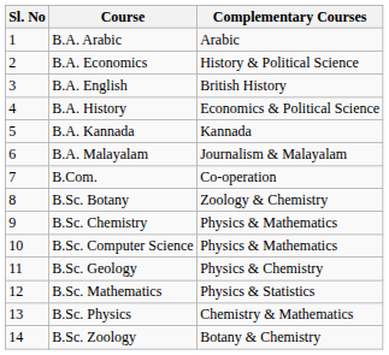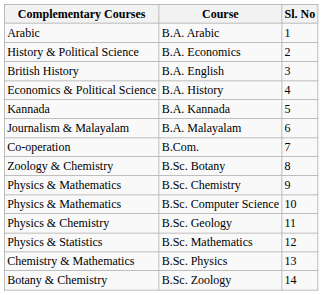columns swapped: Sl. No <-> Complementary Courses
